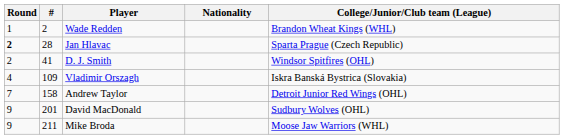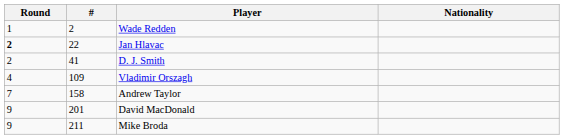- column: College/Junior/Club team (League) | Brandon Wheat Kings (WHL) | Sparta Prague (Czech Republic) | Windsor Spitfires (OHL) | Iskra Banská Bystrica (Slovakia) | Detroit Junior Red Wings (OHL) | Sudbury Wolves (OHL) | Moose Jaw Warriors (WHL)
Jan Hlavac | #: 28 -> 22
